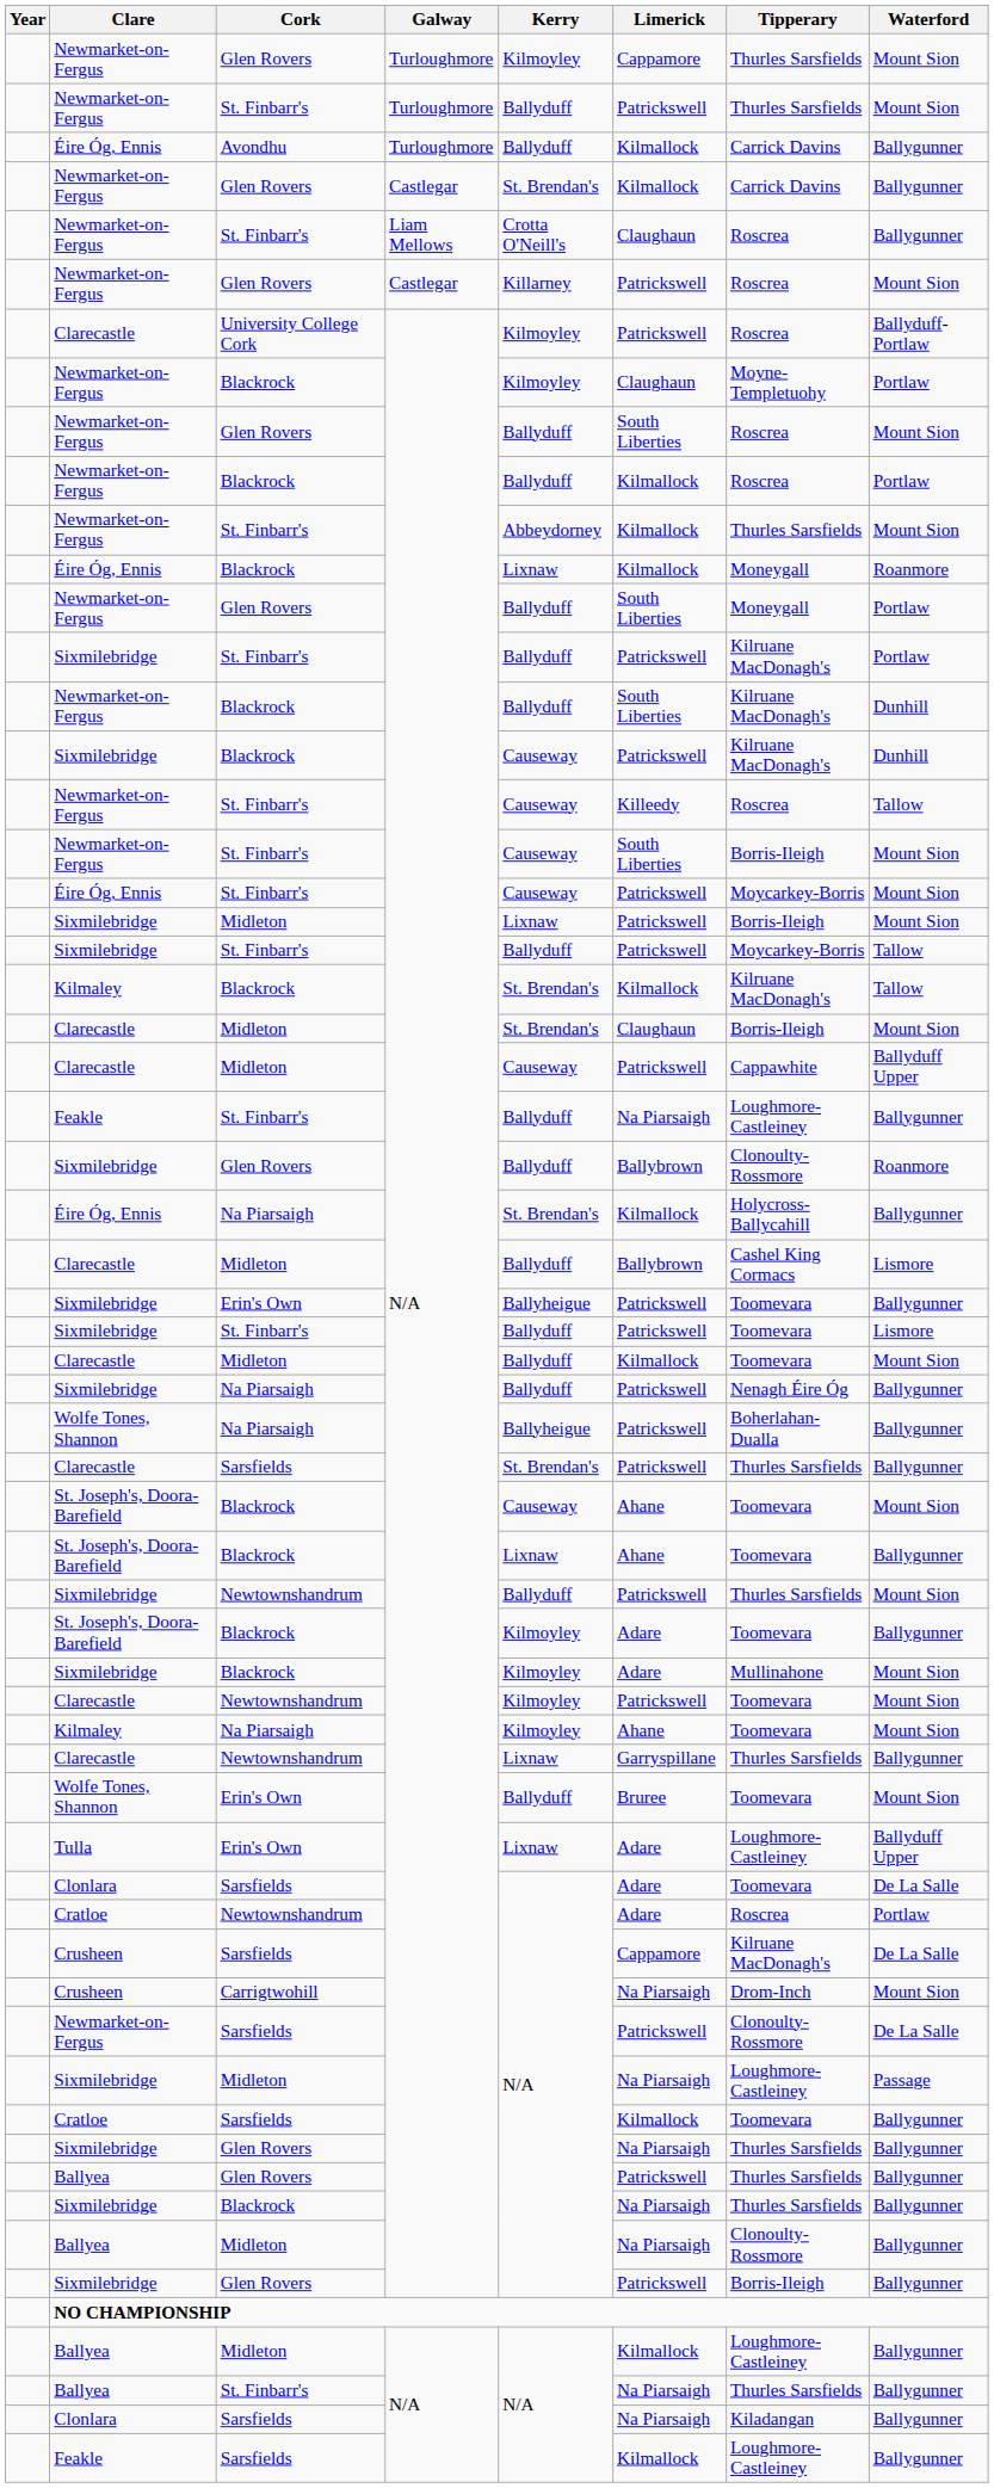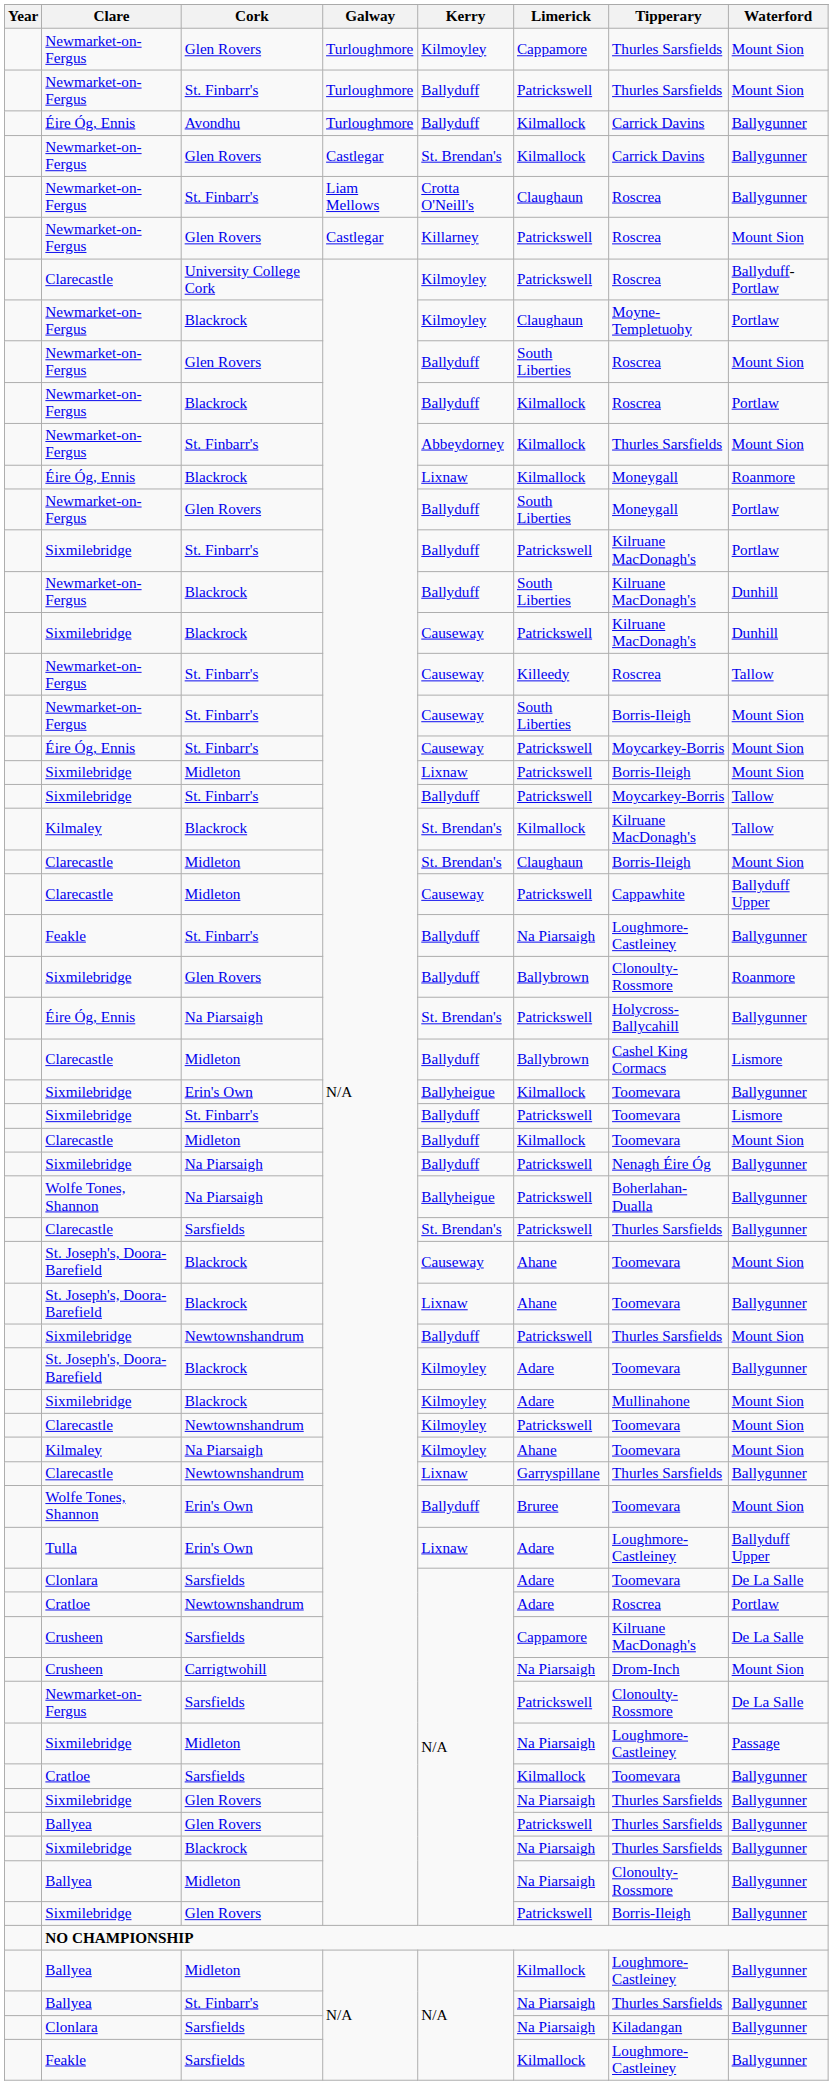Éire Óg, Ennis / Na Piarsaigh | Limerick: Kilmallock -> Patrickswell
Sixmilebridge / Erin's Own | Limerick: Patrickswell -> Kilmallock
